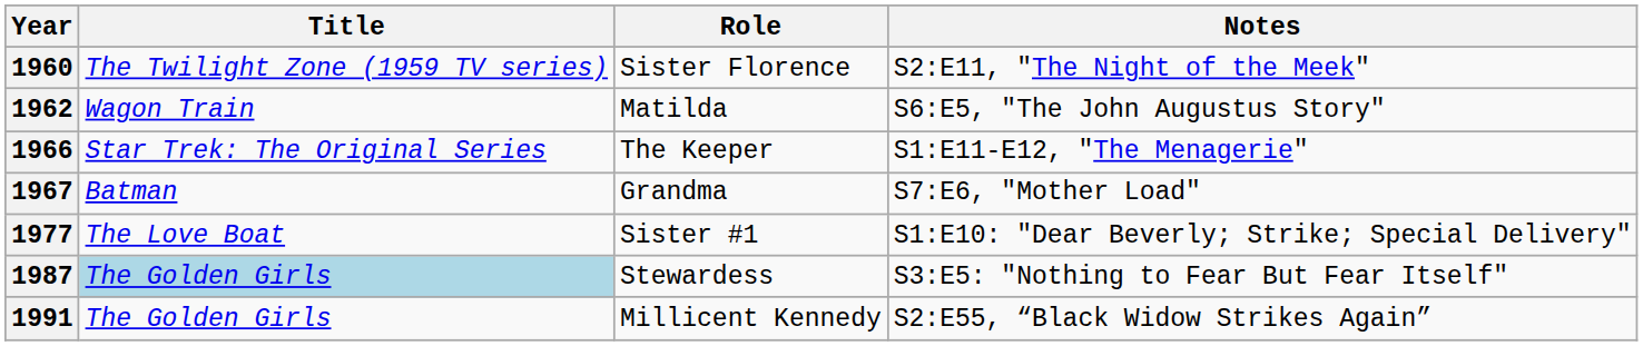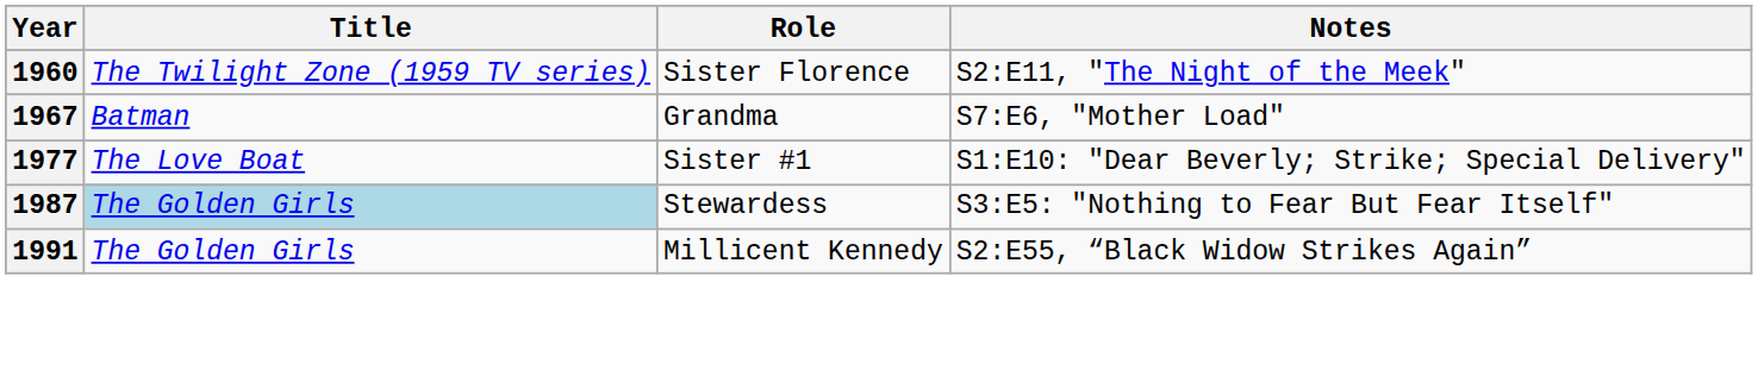- row: 1962 | Wagon Train | Matilda | S6:E5, "The John Augustus Story"
- row: 1966 | Star Trek: The Original Series | The Keeper | S1:E11-E12, "The Menagerie"
